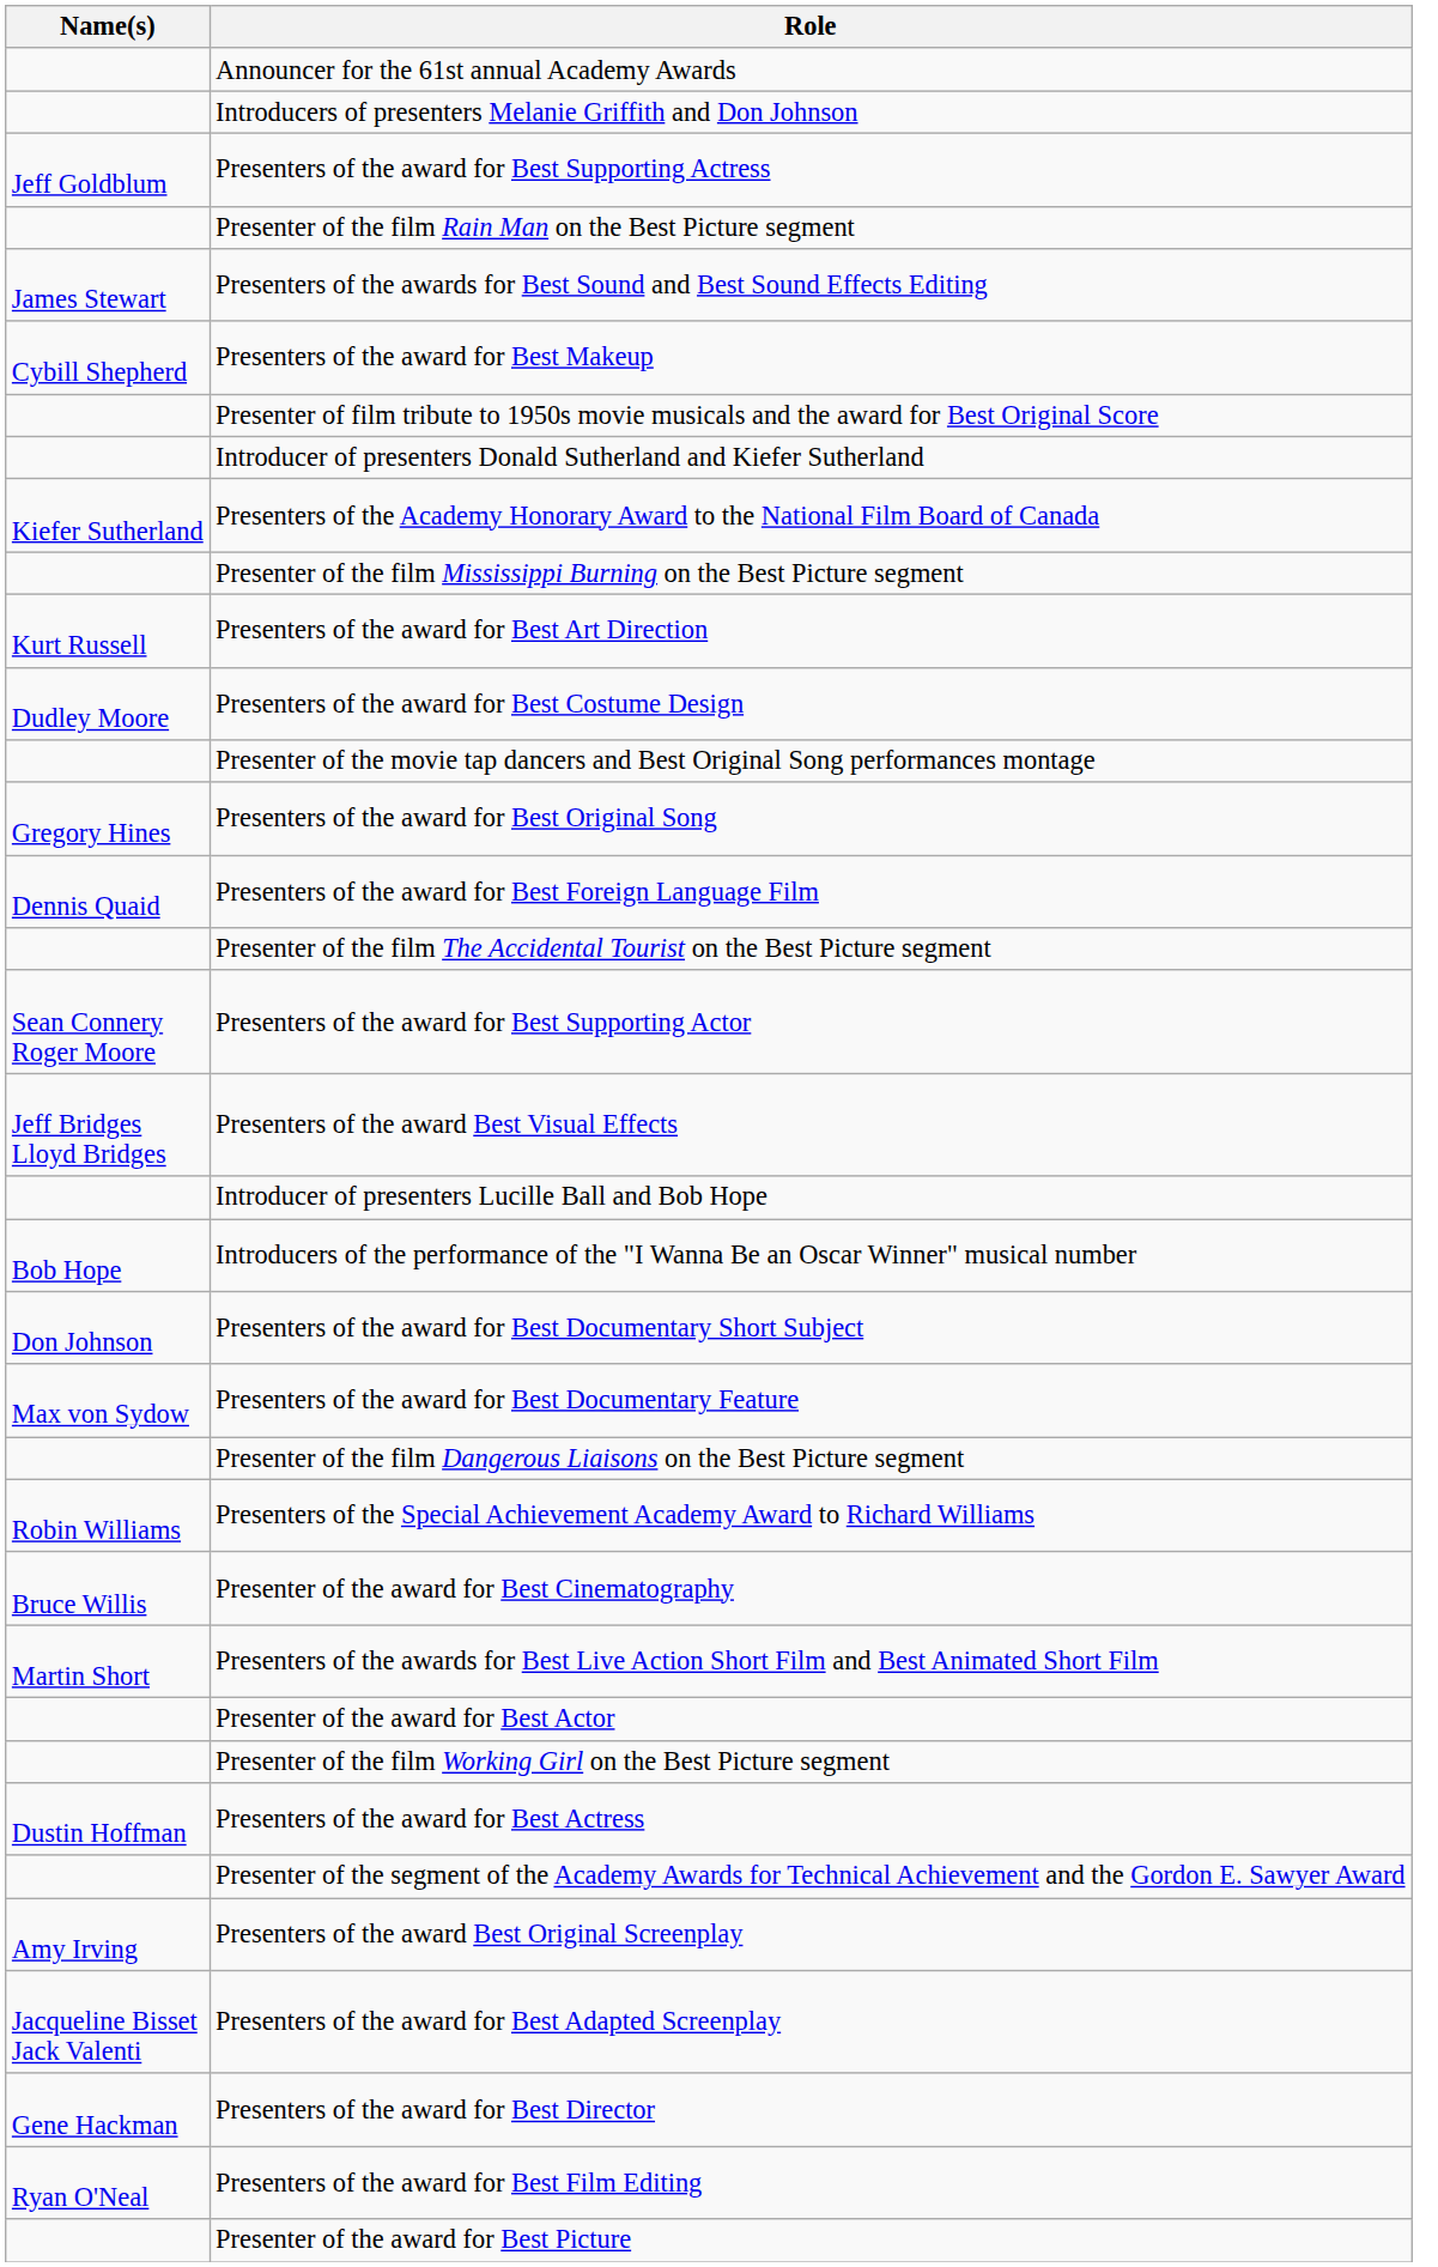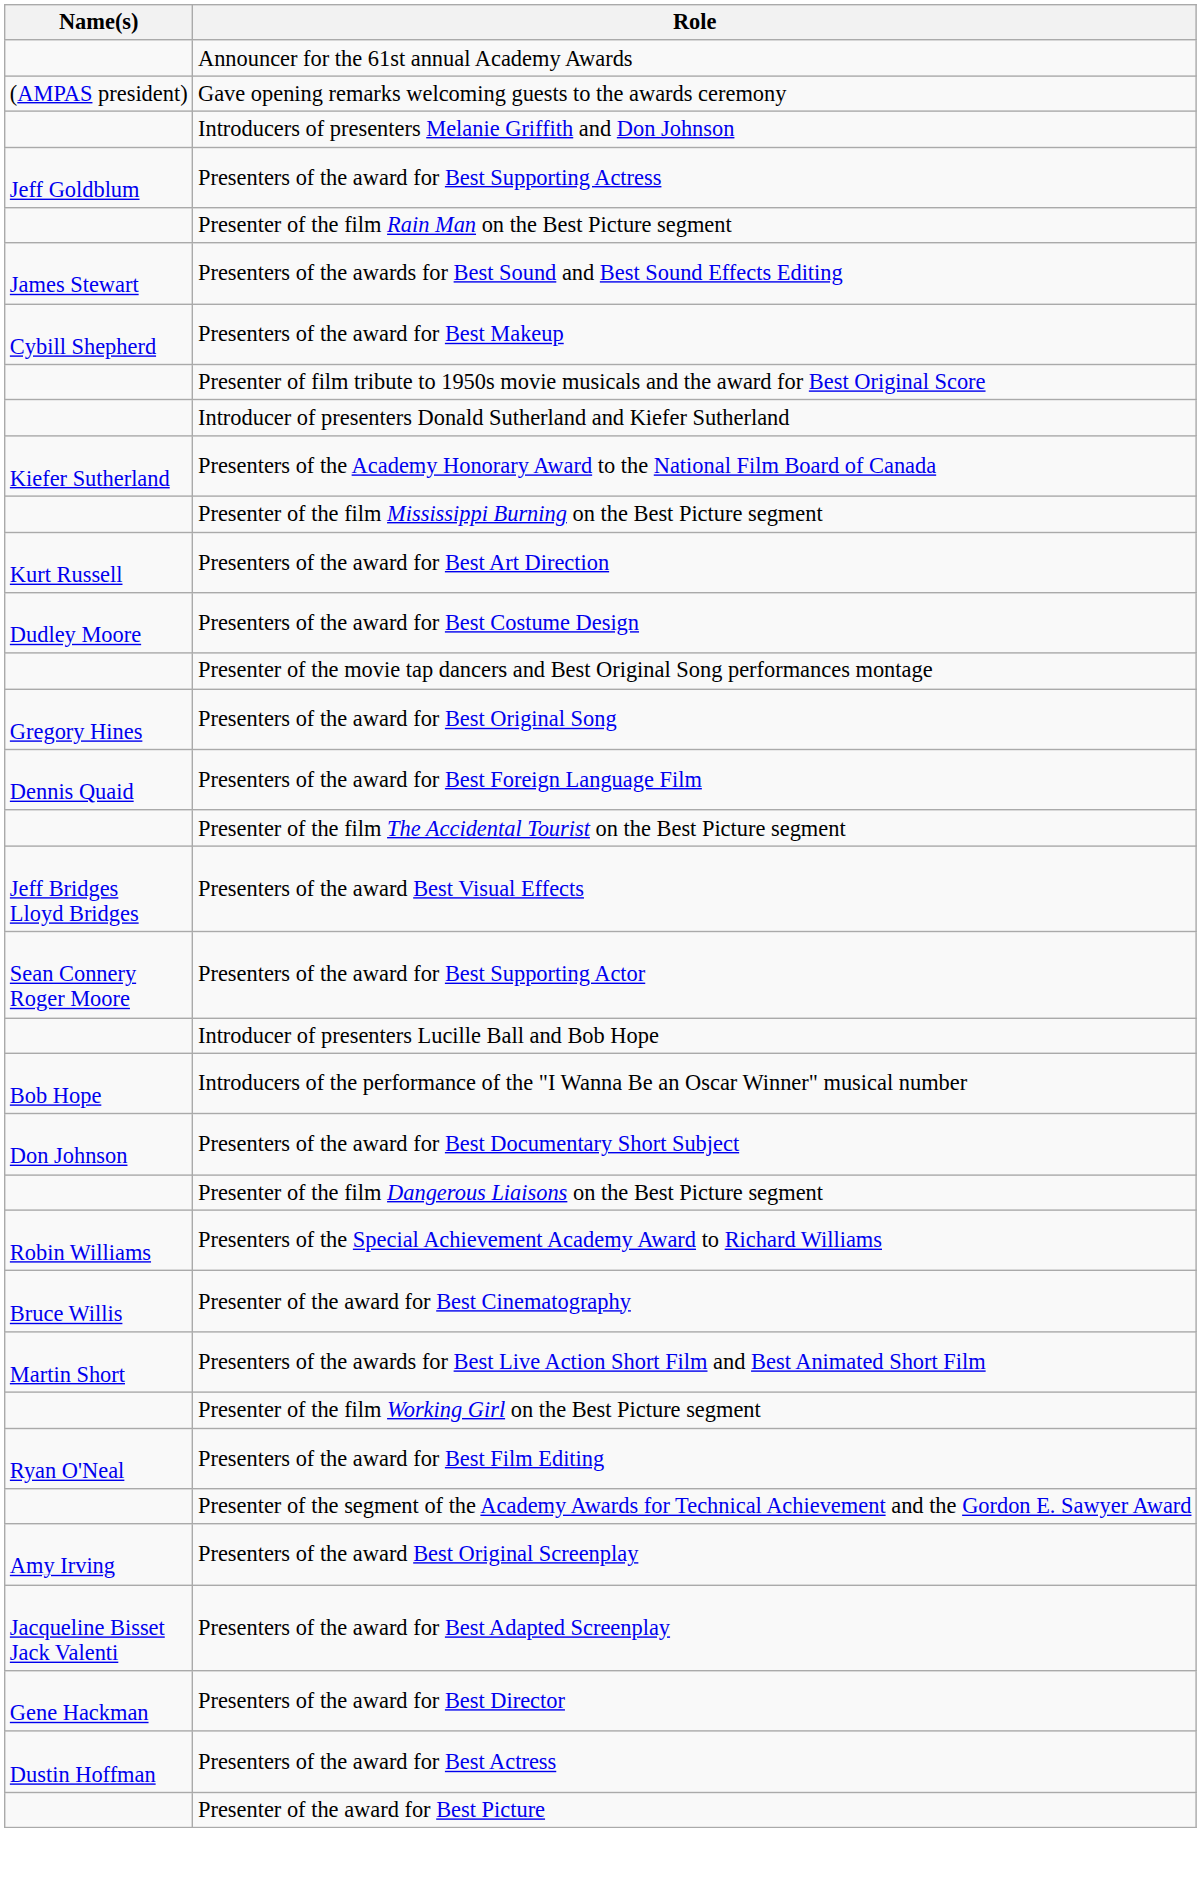+ row: (AMPAS president) | Gave opening remarks welcoming guests to the awards ceremony
rows swapped: Presenters of the award for Best Supporting Actor <-> Presenters of the award Best Visual Effects
- row: Max von Sydow | Presenters of the award for Best Documentary Feature
- row: Presenter of the award for Best Actor
rows swapped: Presenters of the award for Best Film Editing <-> Presenters of the award for Best Actress
